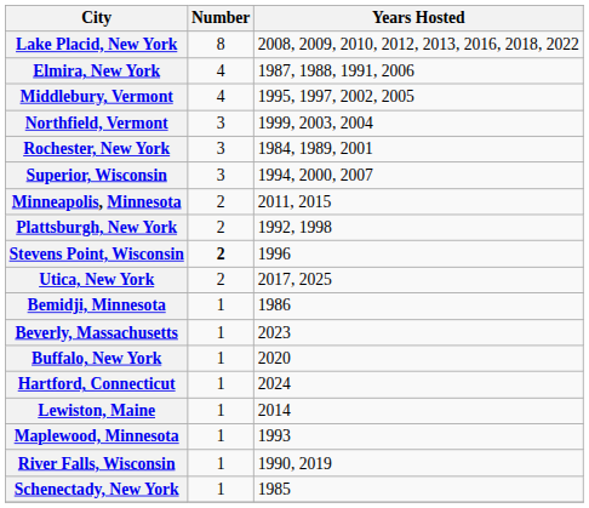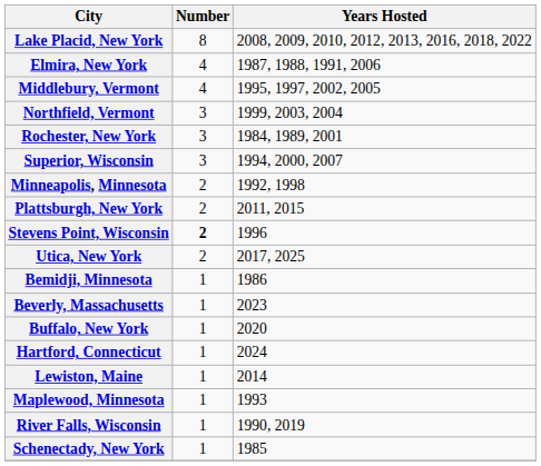Minneapolis, Minnesota | Years Hosted: 2011, 2015 -> 1992, 1998
Plattsburgh, New York | Years Hosted: 1992, 1998 -> 2011, 2015
